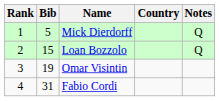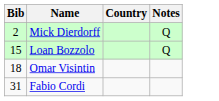- column: Rank | 1 | 2 | 3 | 4
Mick Dierdorff | Bib: 5 -> 2
Omar Visintin | Bib: 19 -> 18
